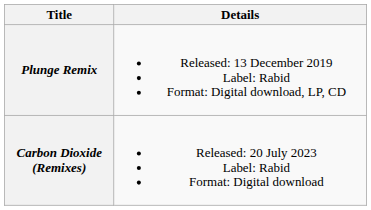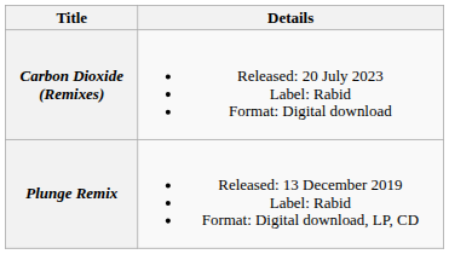rows swapped: Plunge Remix <-> Carbon Dioxide (Remixes)
